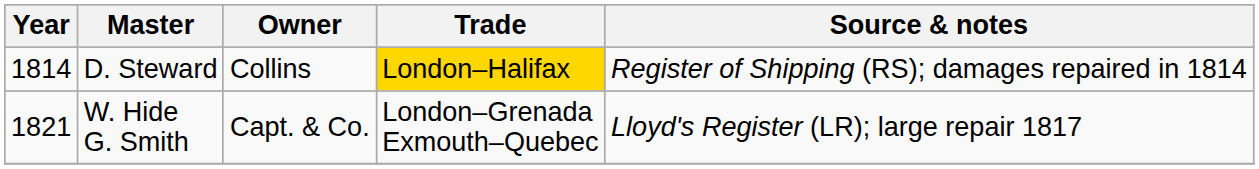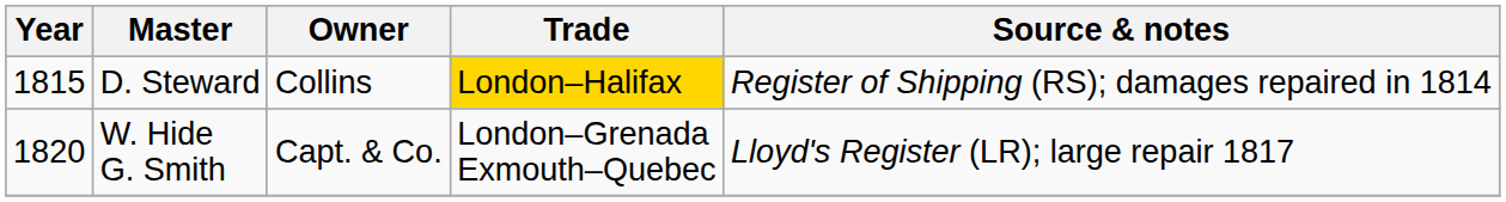D. Steward | Year: 1814 -> 1815
W. Hide G. Smith | Year: 1821 -> 1820
